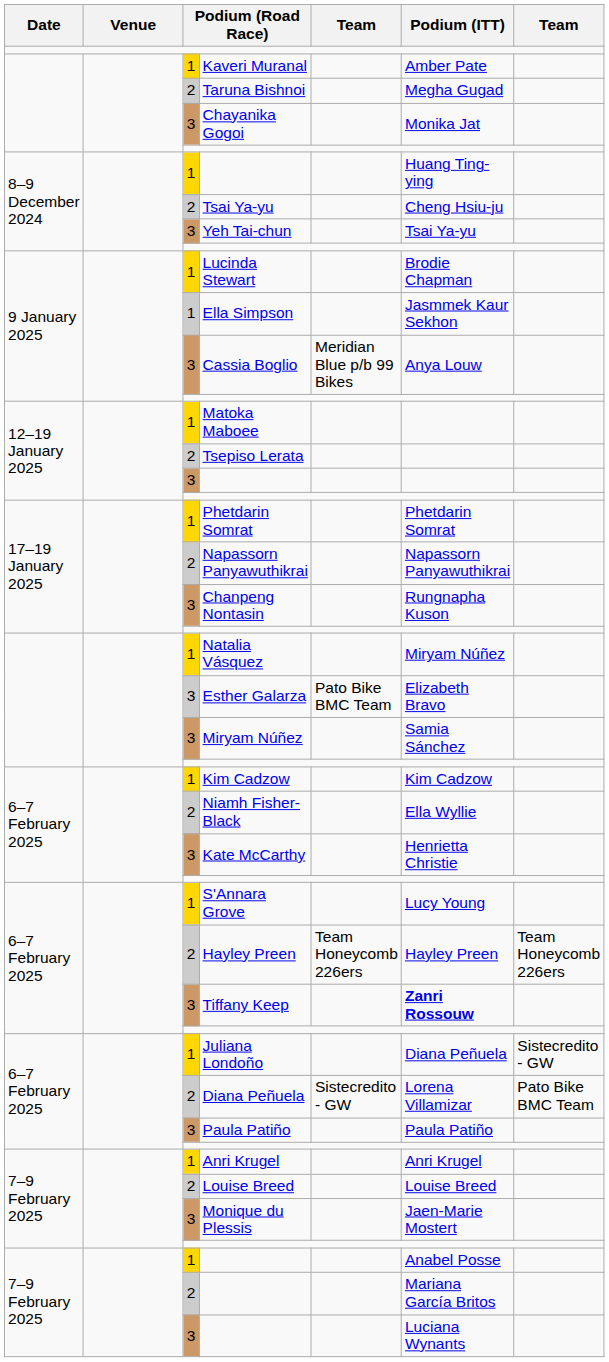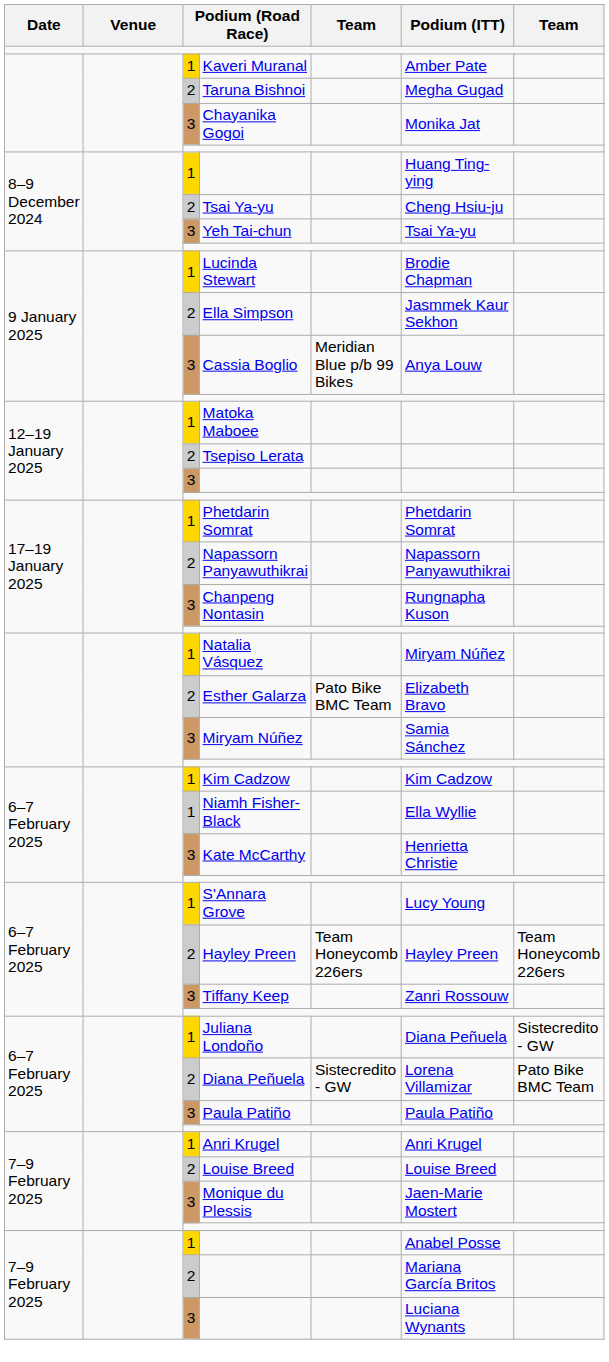Ella Simpson | column 3: 1 -> 2
Esther Galarza | column 3: 3 -> 2
Niamh Fisher-Black | column 3: 2 -> 1
Tiffany Keep | Podium (ITT): bold -> normal
